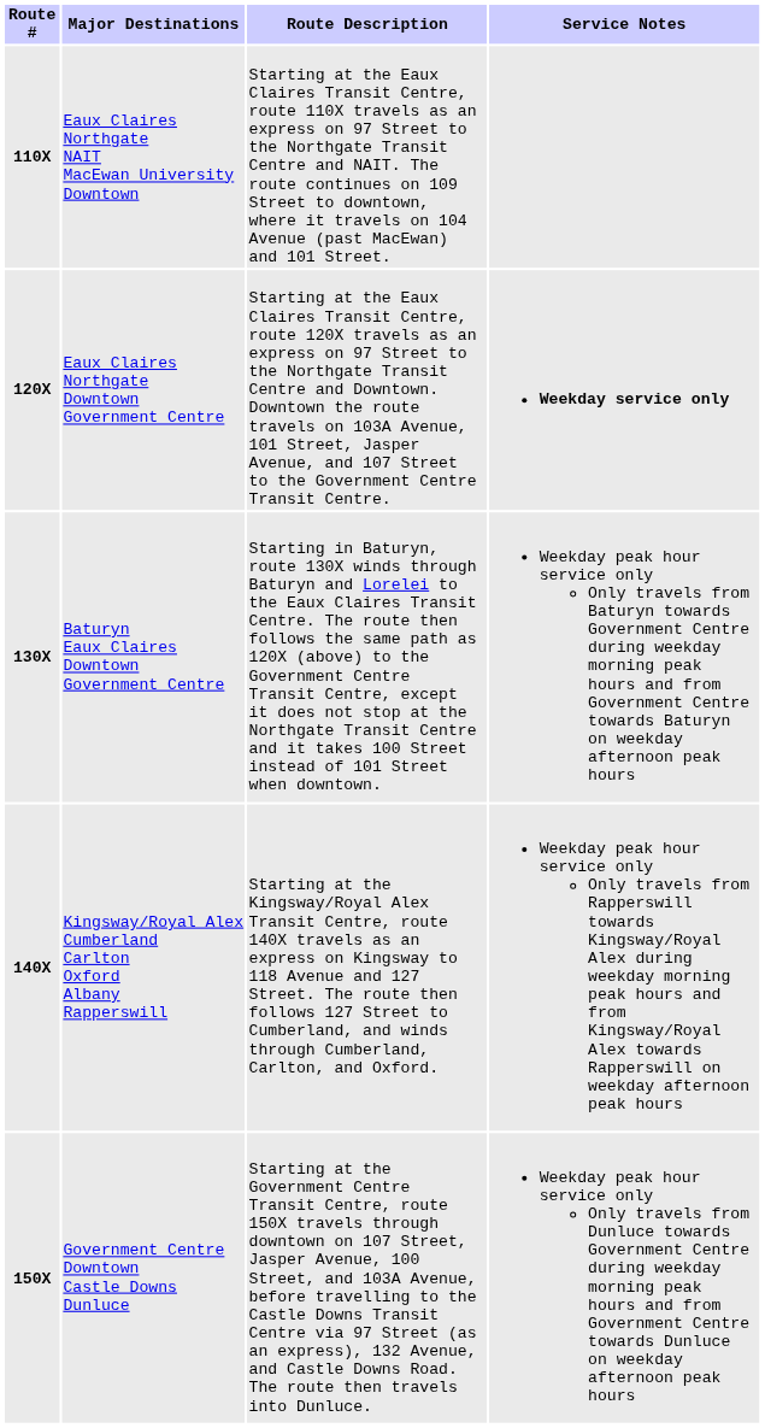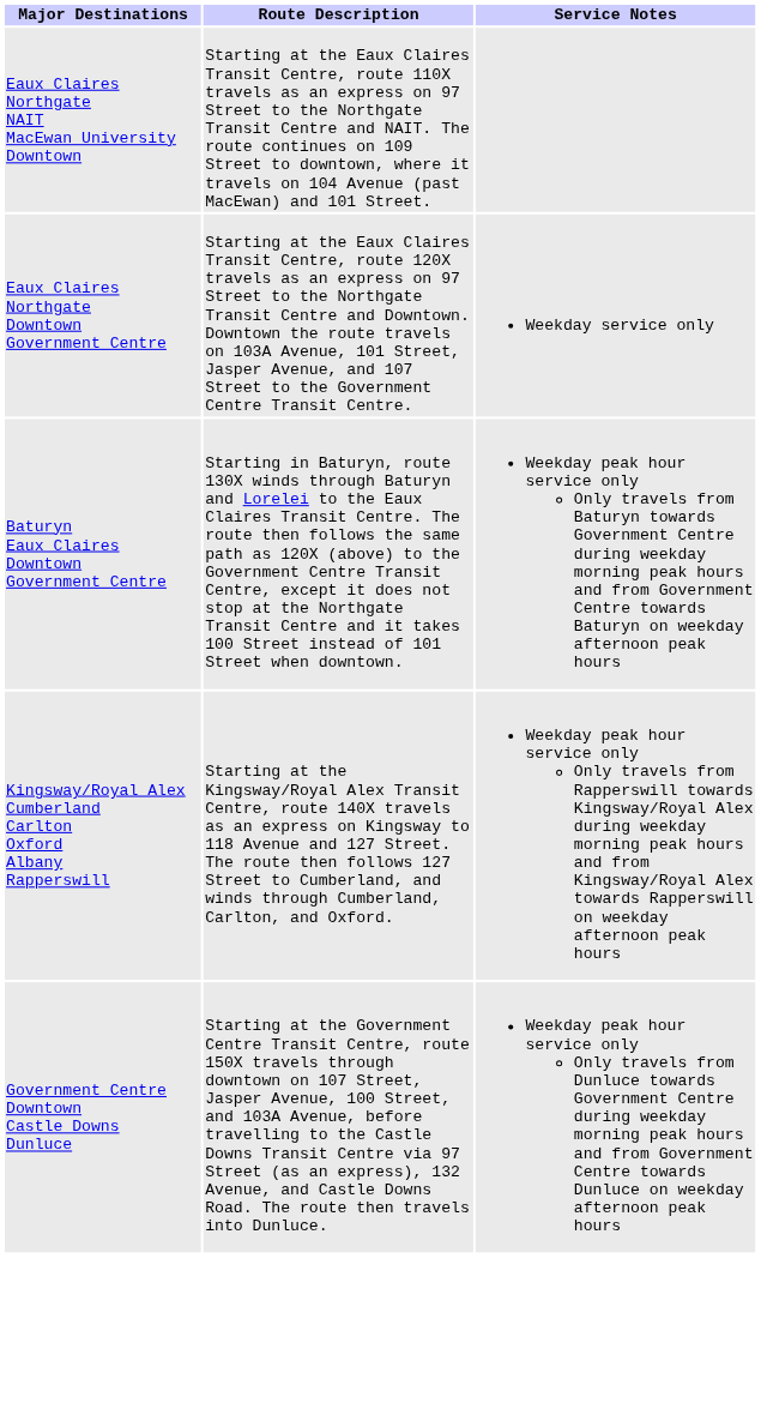- column: Route # | 110X | 120X | 130X | 140X | 150X
Eaux Claires Northgate Downtown Government Centre | Service Notes: bold -> normal
